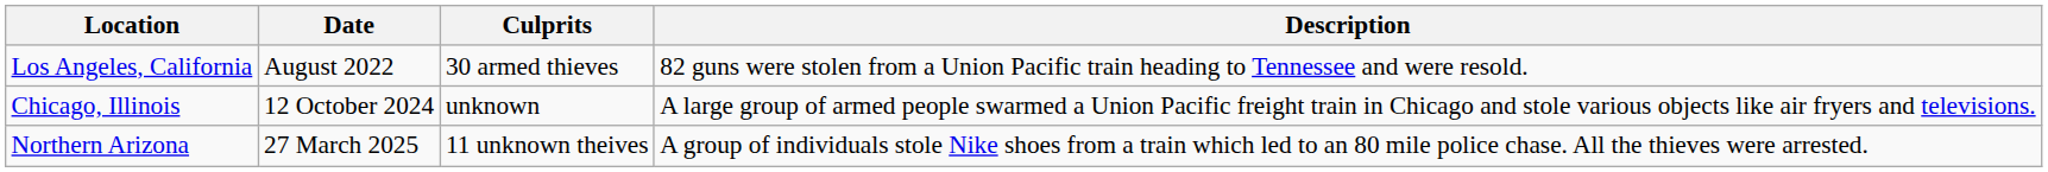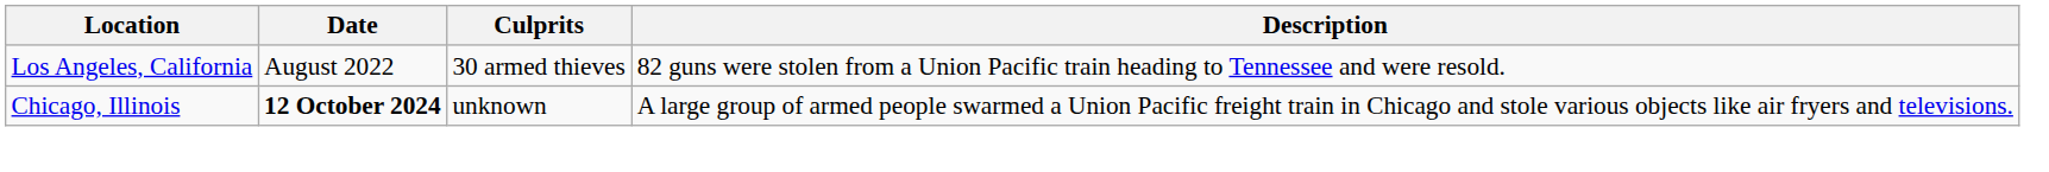Chicago, Illinois | Date: normal -> bold
- row: Northern Arizona | 27 March 2025 | 11 unknown theives | A group of individuals stole Nike shoes from a train which led to an 80 mile police chase. All the thieves were arrested.
